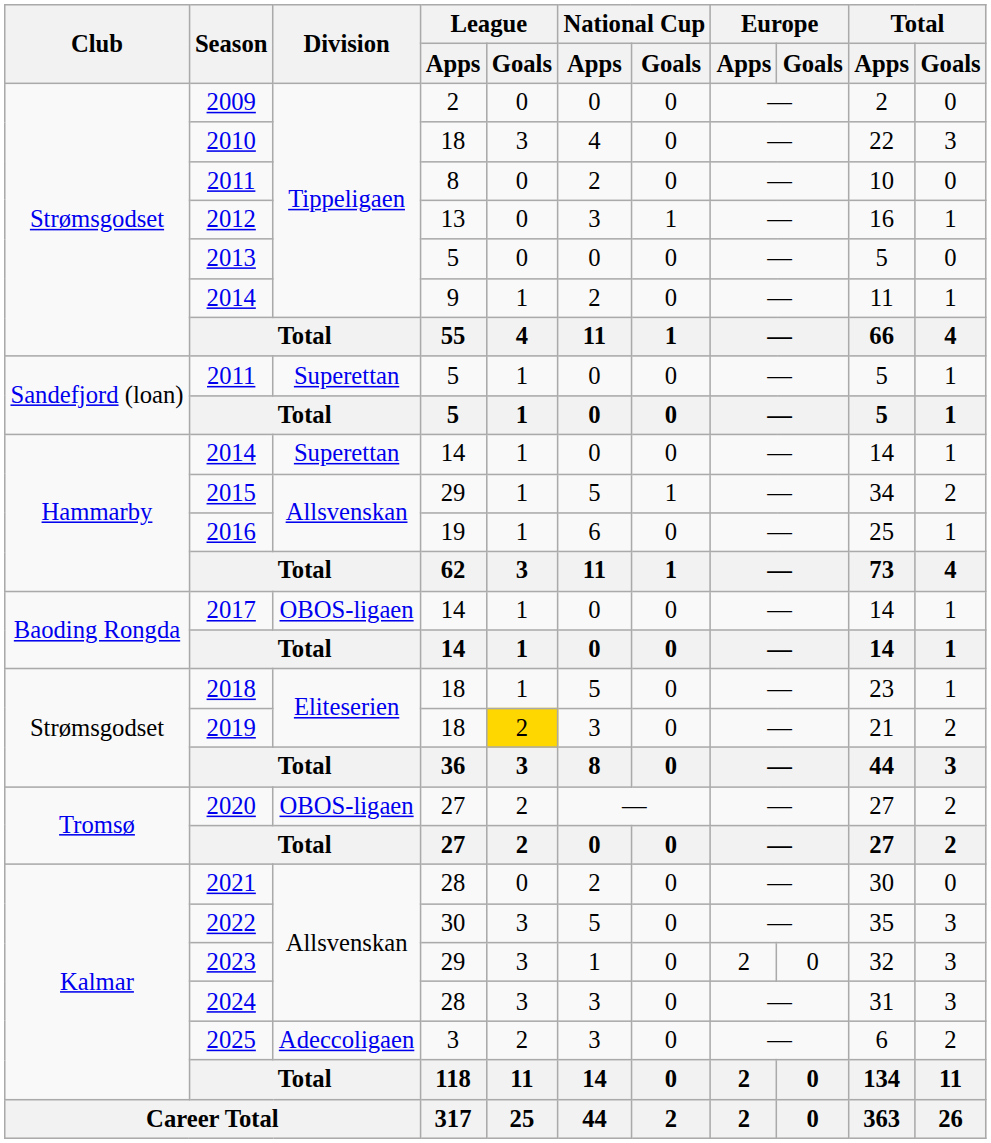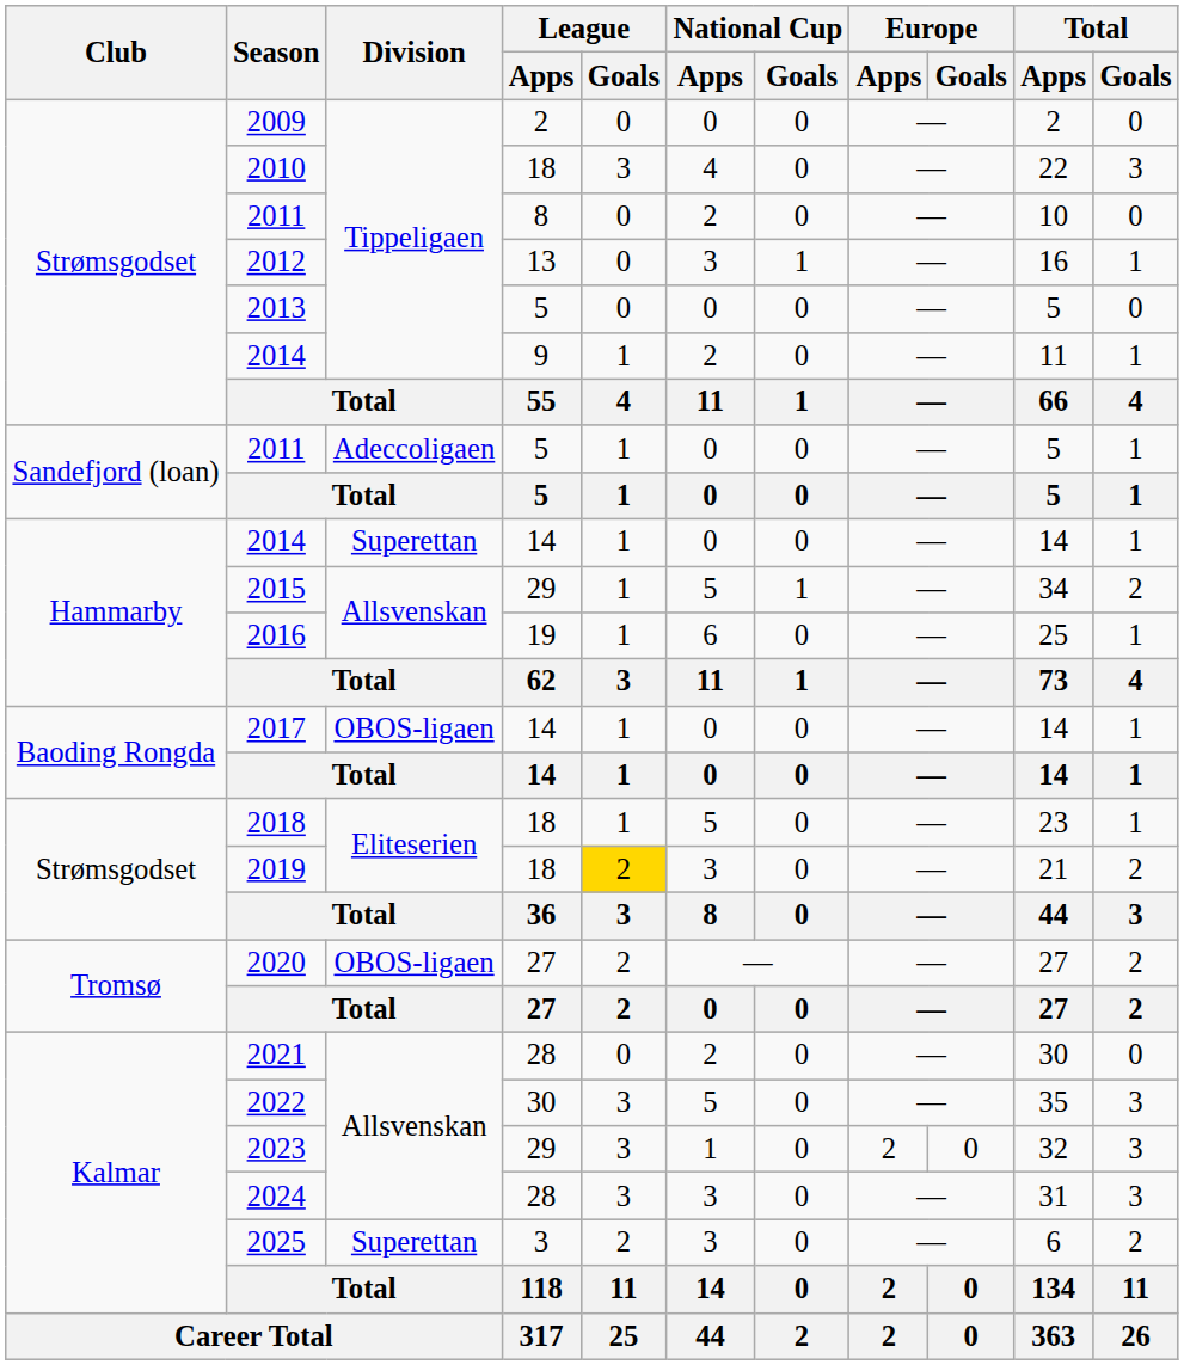2011 / 5 | Division: Superettan -> Adeccoligaen
2025 | Division: Adeccoligaen -> Superettan
